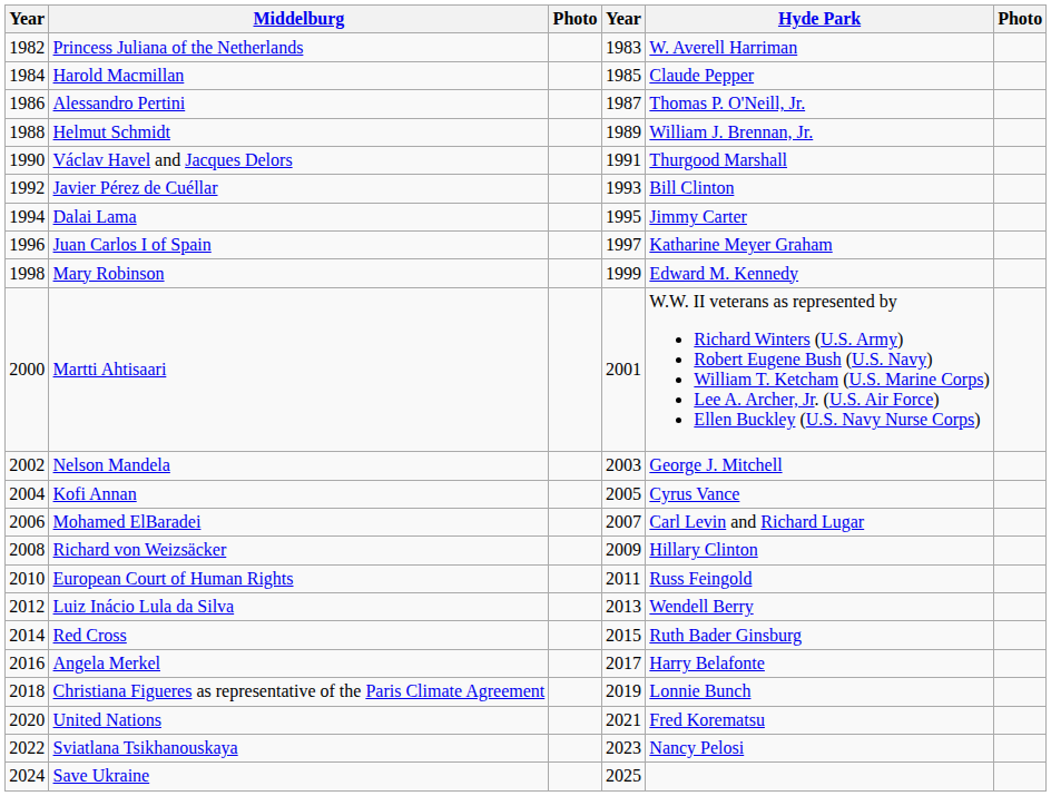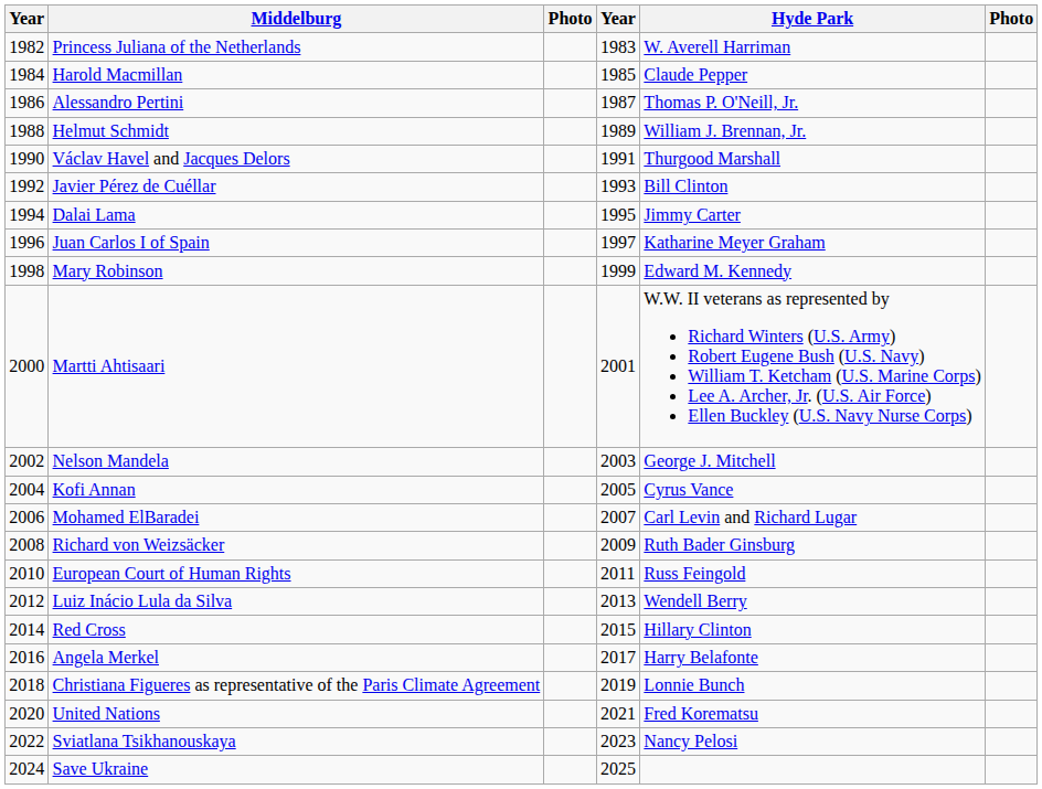Richard von Weizsäcker | Hyde Park: Hillary Clinton -> Ruth Bader Ginsburg
Red Cross | Hyde Park: Ruth Bader Ginsburg -> Hillary Clinton
